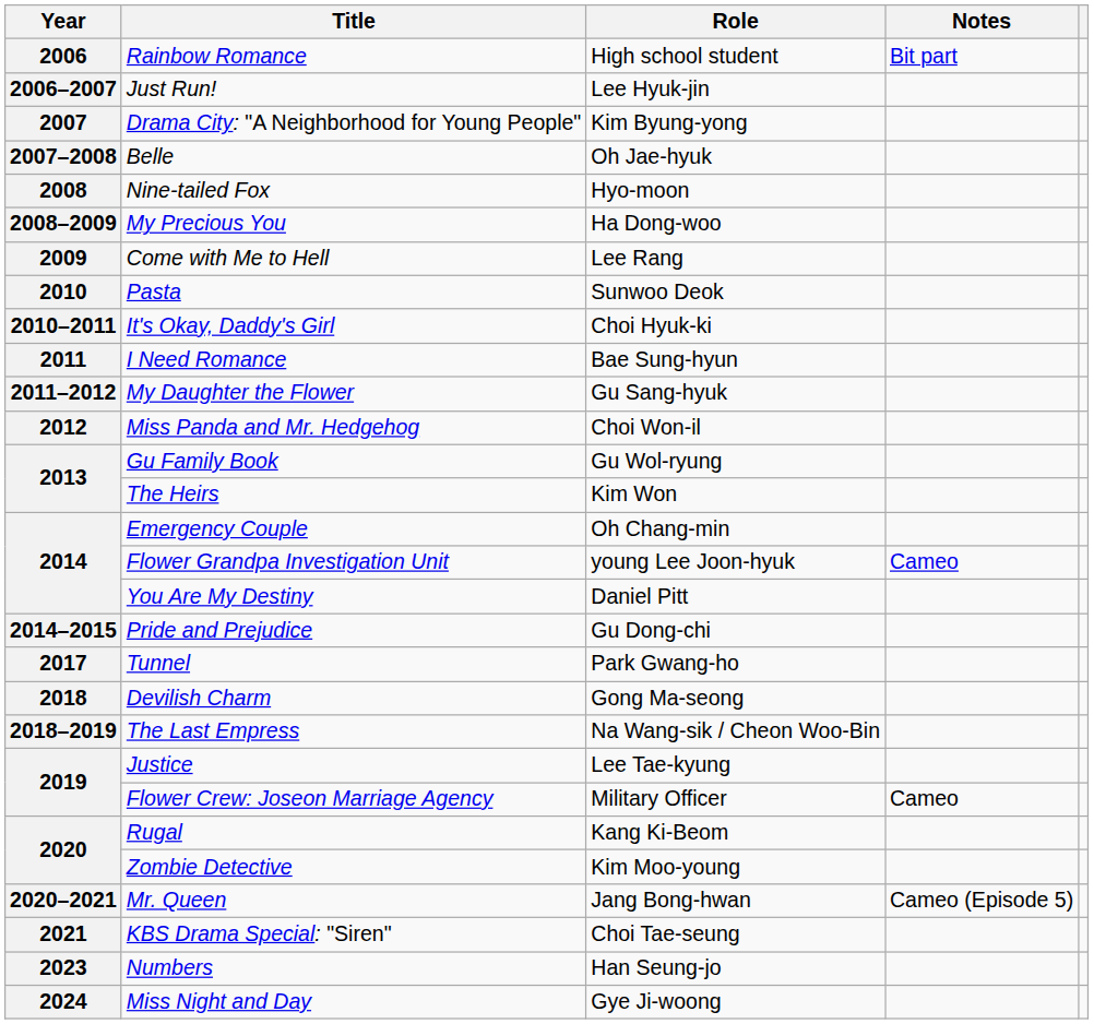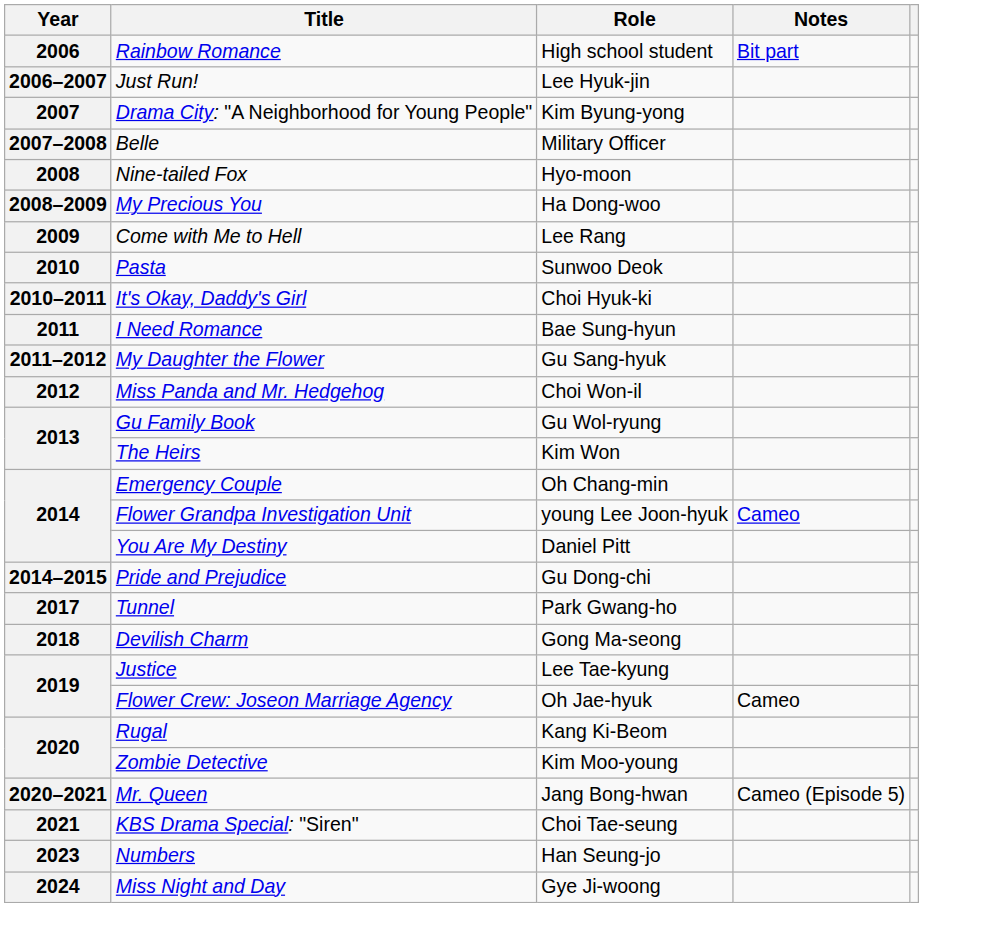Belle | Role: Oh Jae-hyuk -> Military Officer
- row: 2018–2019 | The Last Empress | Na Wang-sik / Cheon Woo-Bin
Flower Crew: Joseon Marriage Agency | Role: Military Officer -> Oh Jae-hyuk
